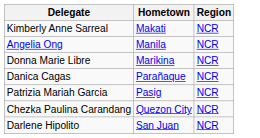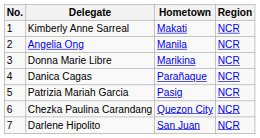+ column: No. | 1 | 2 | 3 | 4 | 5 | 6 | 7
